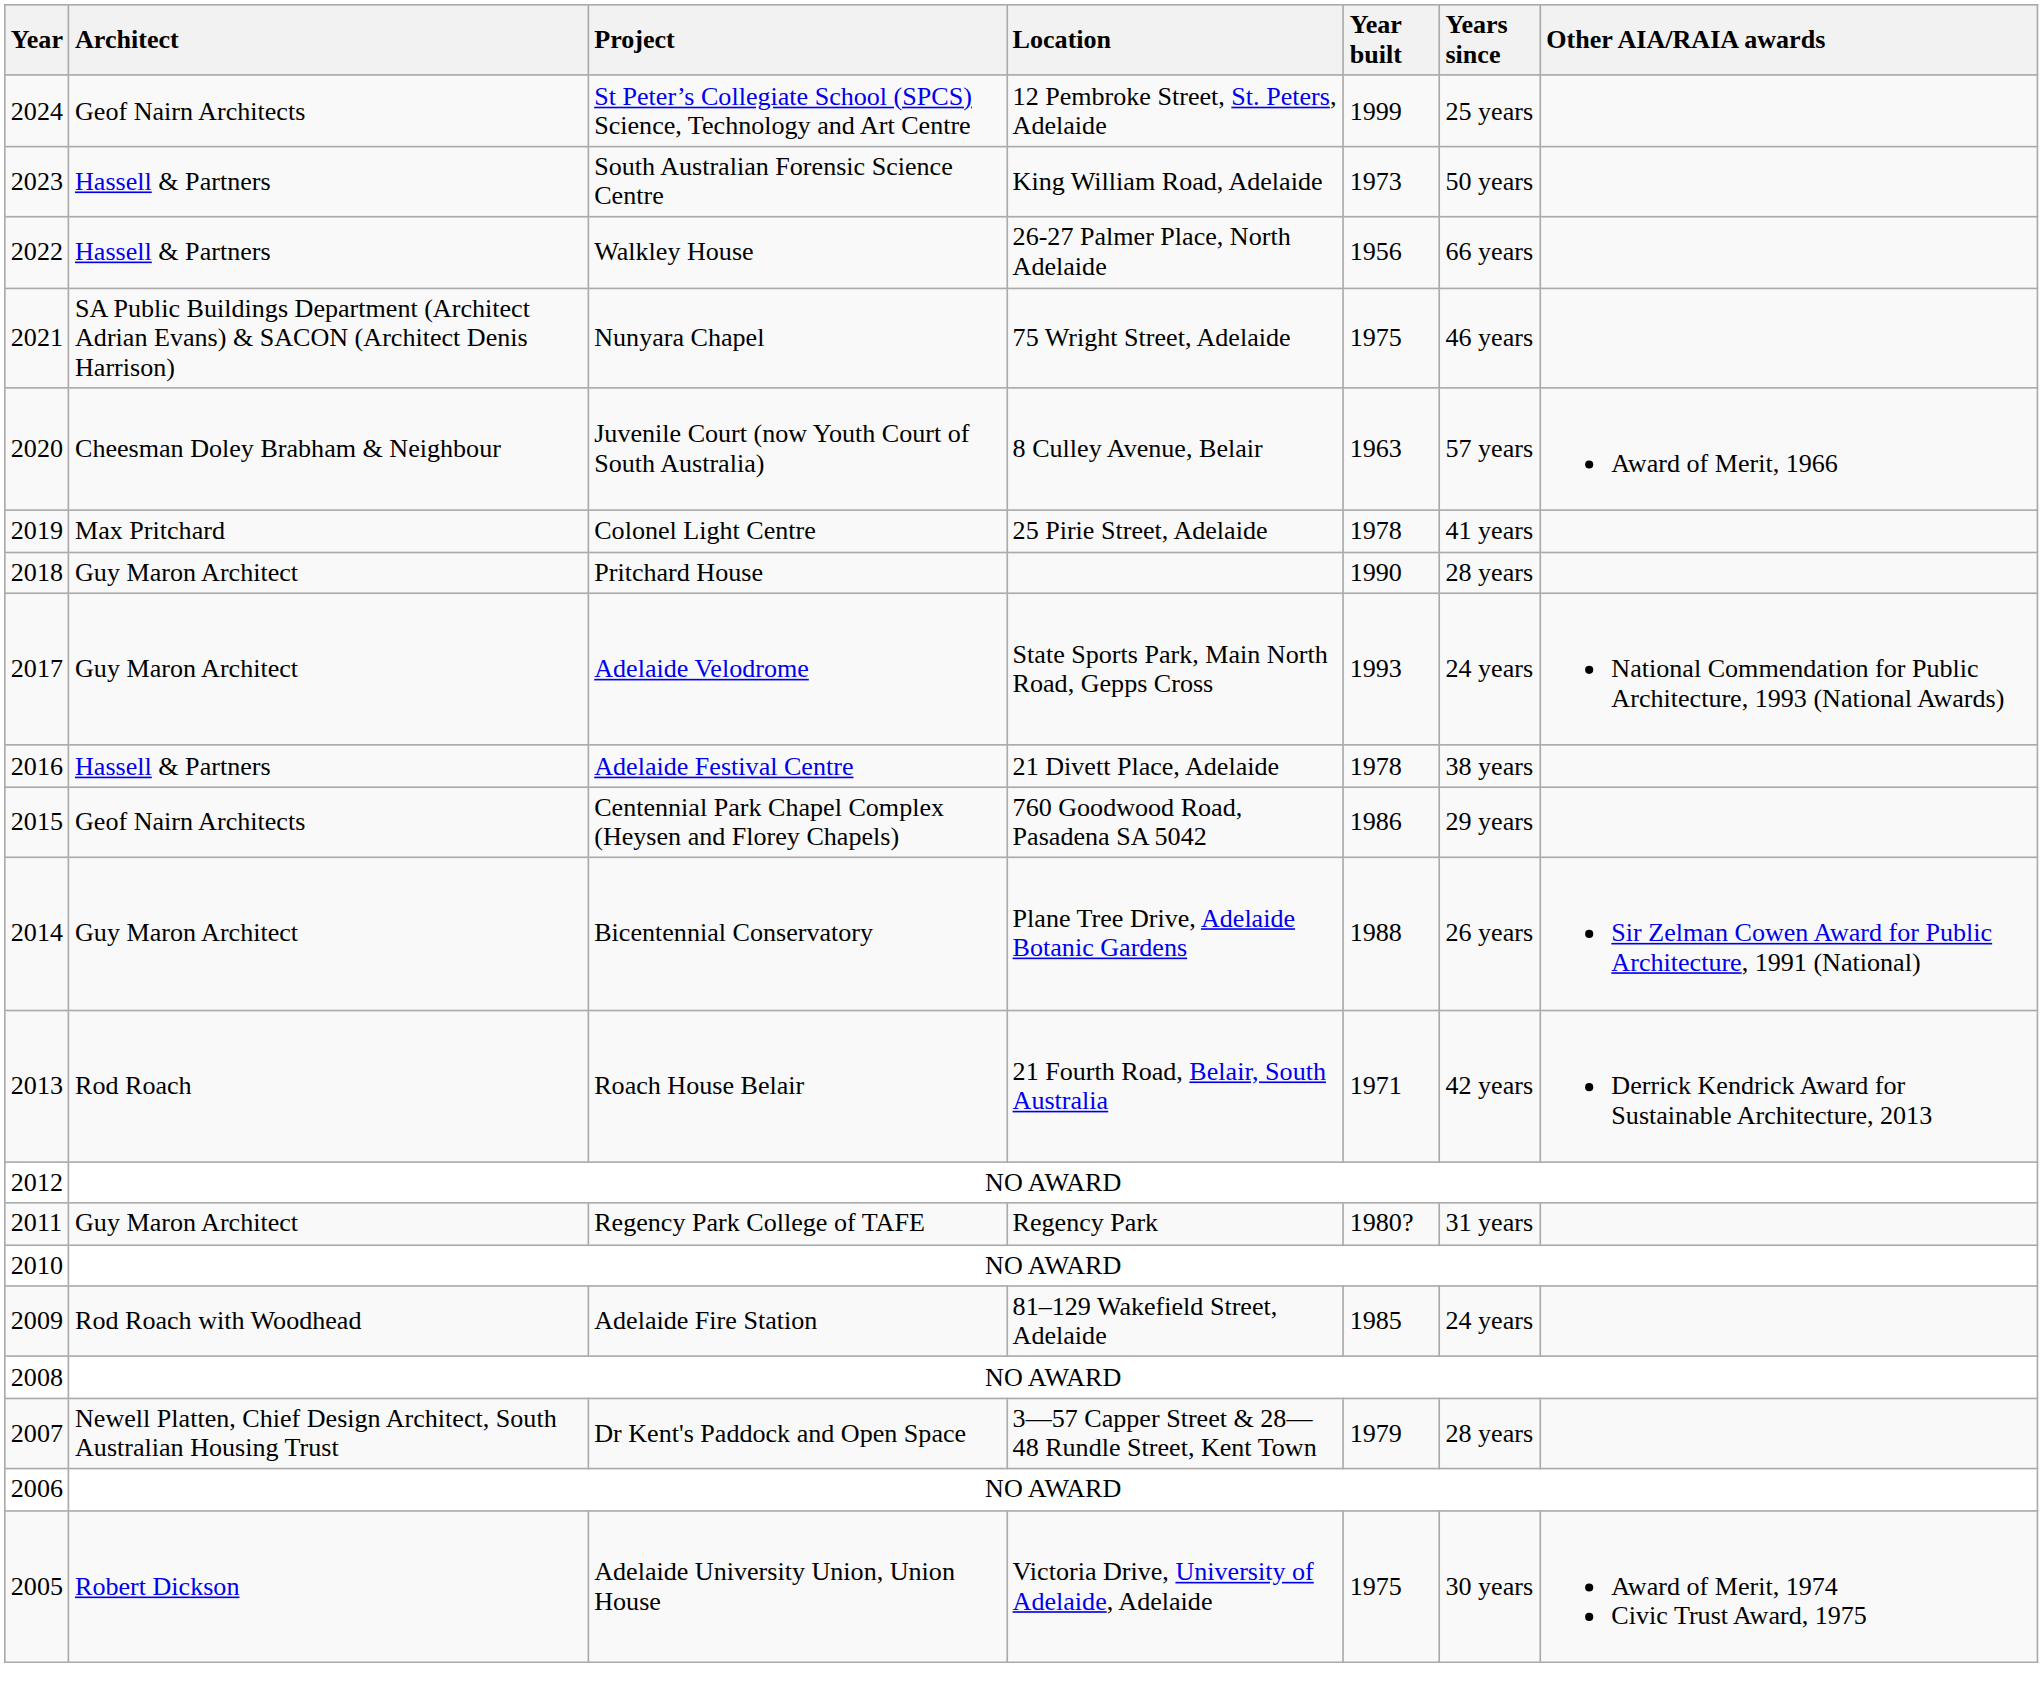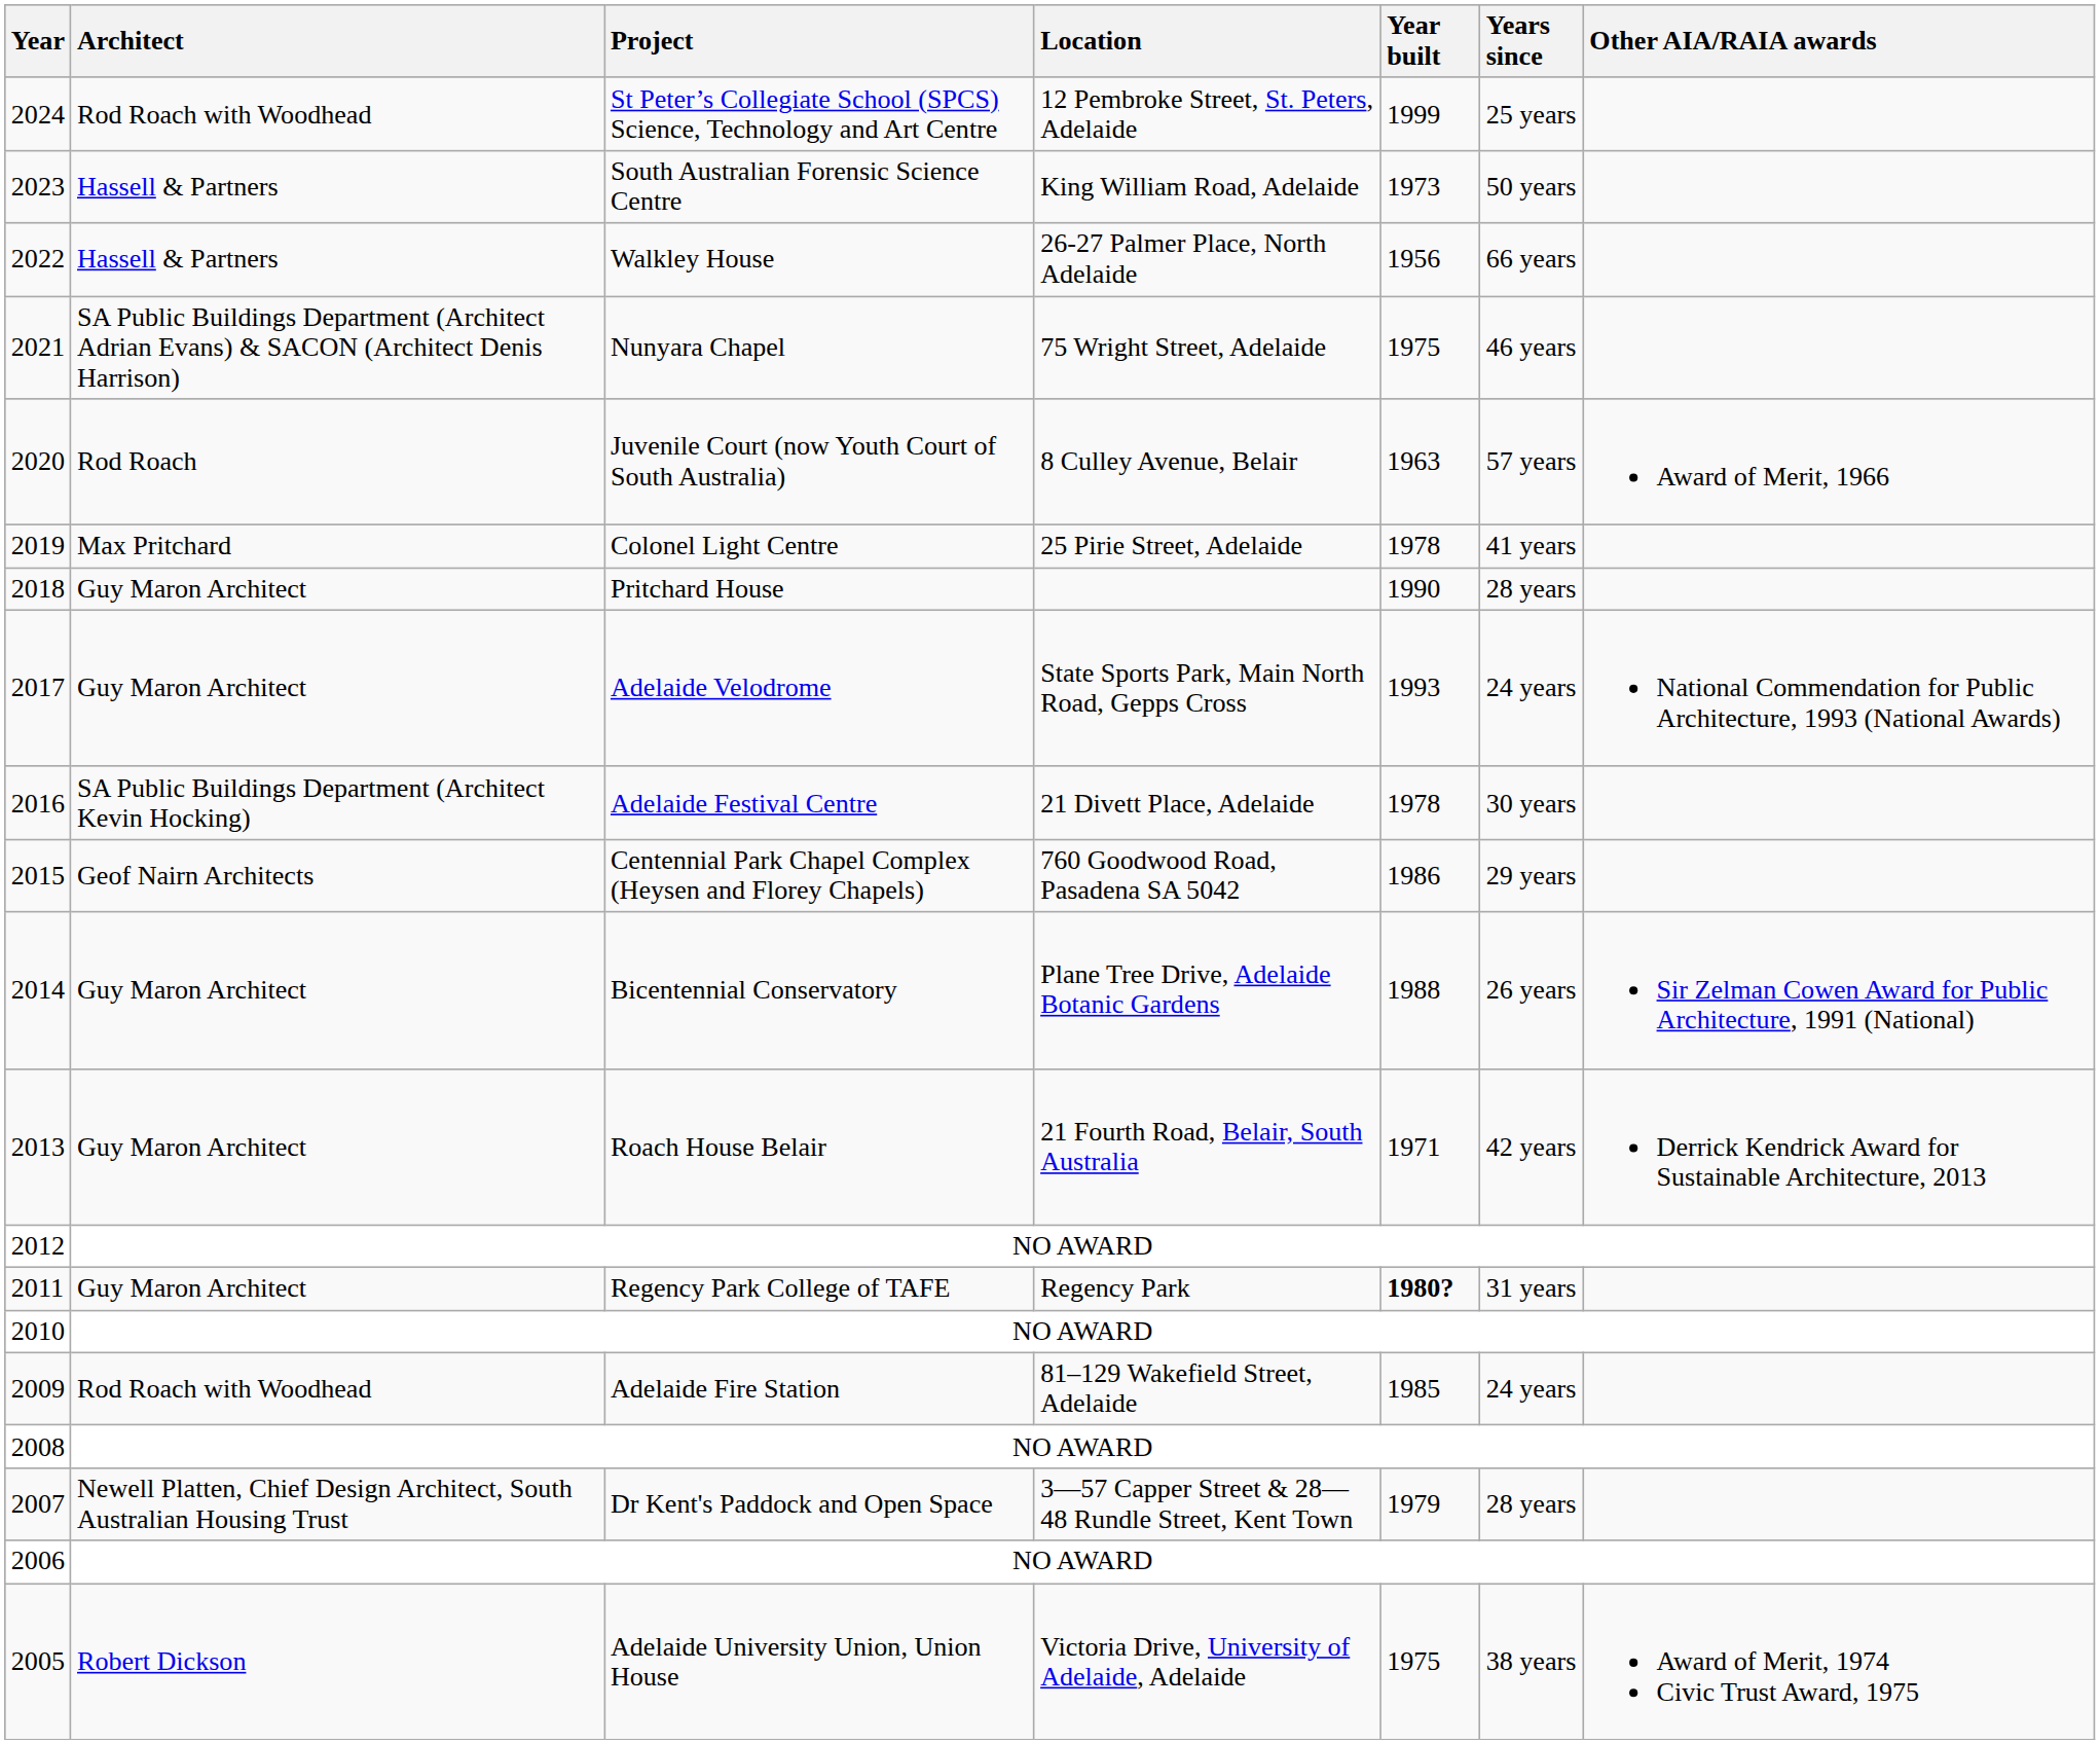2024 | Architect: Geof Nairn Architects -> Rod Roach with Woodhead
2020 | Architect: Cheesman Doley Brabham & Neighbour -> Rod Roach
2016 | Architect: Hassell & Partners -> SA Public Buildings Department (Architect Kevin Hocking)
2016 | Years since: 38 years -> 30 years
2013 | Architect: Rod Roach -> Guy Maron Architect
2011 | Year built: normal -> bold
2005 | Years since: 30 years -> 38 years
